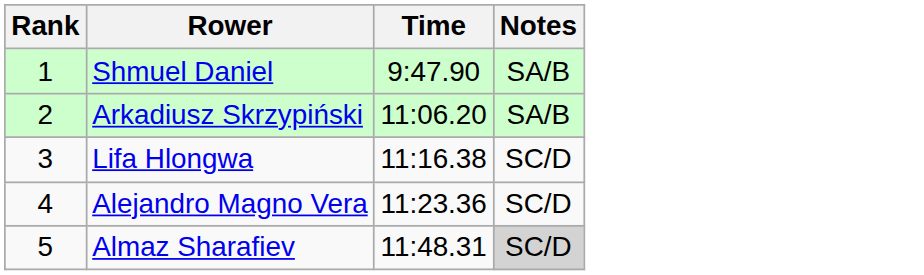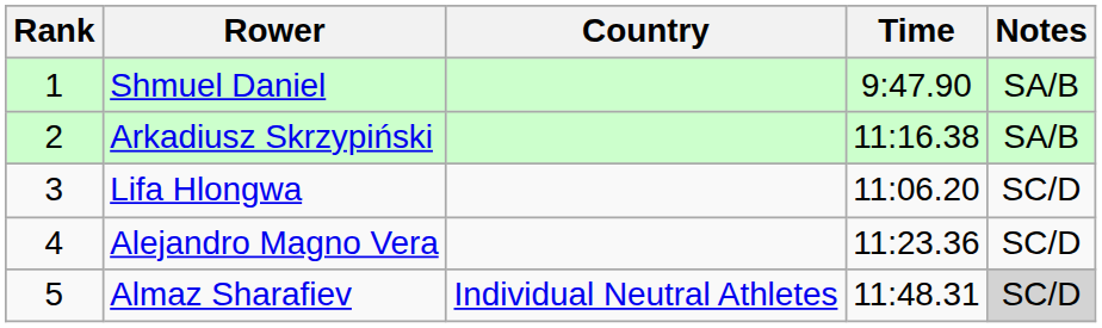+ column: Country | Individual Neutral Athletes
Arkadiusz Skrzypiński | Time: 11:06.20 -> 11:16.38
Lifa Hlongwa | Time: 11:16.38 -> 11:06.20
